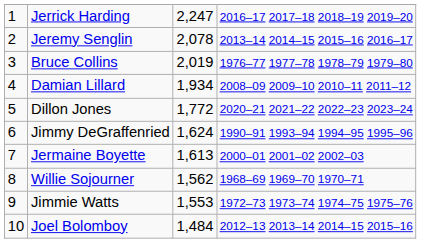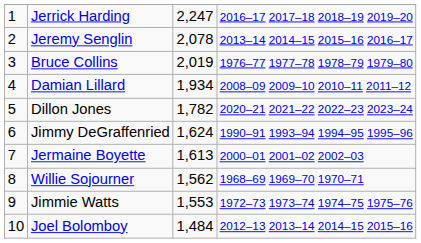Dillon Jones | column 3: 1,772 -> 1,782
